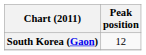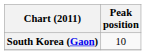South Korea (Gaon) | Peak position: 12 -> 10
